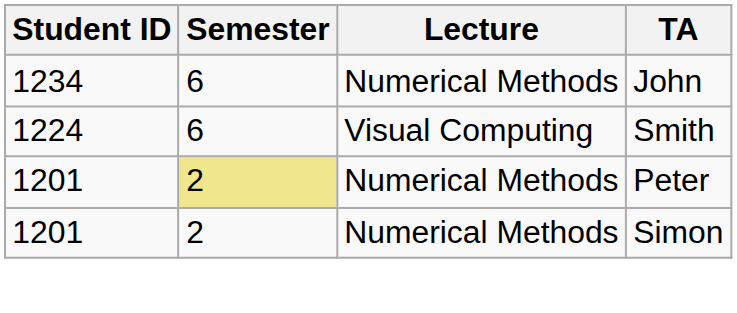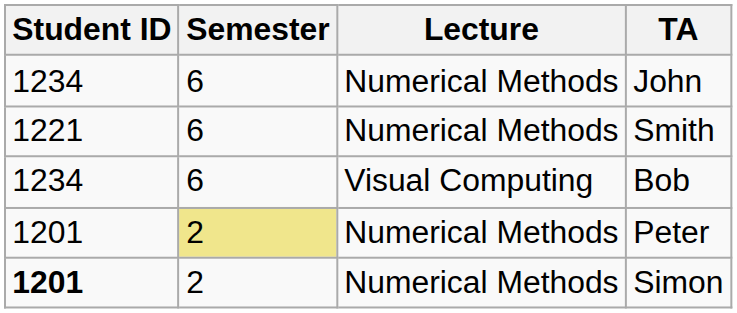Smith | Student ID: 1224 -> 1221
Smith | Lecture: Visual Computing -> Numerical Methods
+ row: 1234 | 6 | Visual Computing | Bob
Simon | Student ID: normal -> bold
